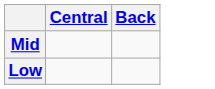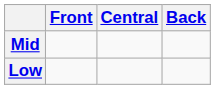+ column: Front
